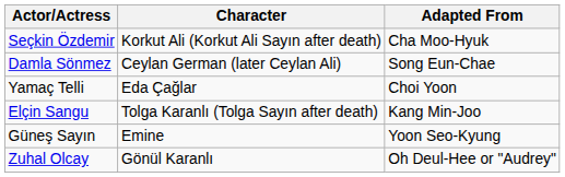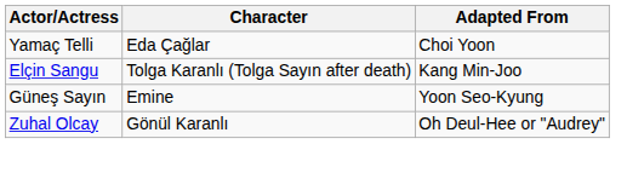- row: Seçkin Özdemir | Korkut Ali (Korkut Ali Sayın after death) | Cha Moo-Hyuk
- row: Damla Sönmez | Ceylan German (later Ceylan Ali) | Song Eun-Chae
